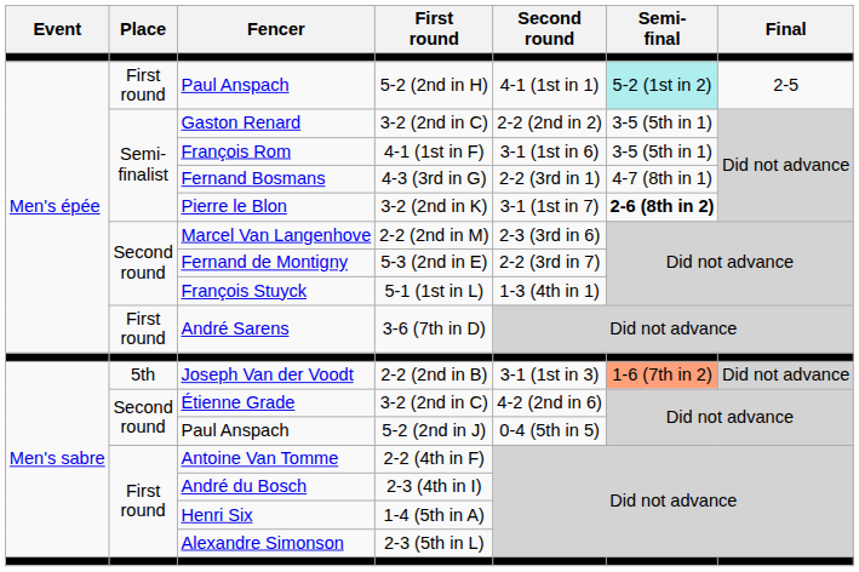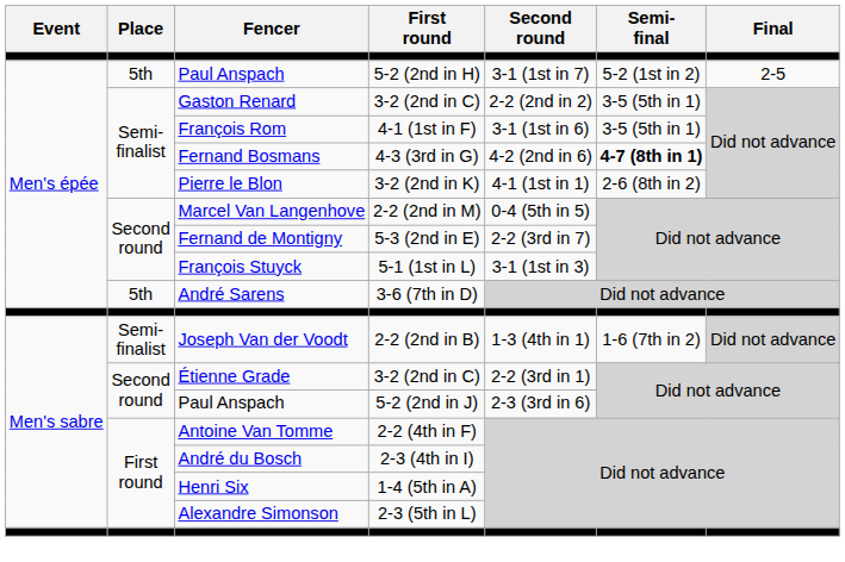Paul Anspach / 5-2 (2nd in H) | Place: First round -> 5th
Paul Anspach / 5-2 (2nd in H) | Second round: 4-1 (1st in 1) -> 3-1 (1st in 7)
Paul Anspach / 5-2 (2nd in H) | Semi- final: paleturquoise background -> no background
Fernand Bosmans | Second round: 2-2 (3rd in 1) -> 4-2 (2nd in 6)
Fernand Bosmans | Semi- final: normal -> bold
Pierre le Blon | Second round: 3-1 (1st in 7) -> 4-1 (1st in 1)
Pierre le Blon | Semi- final: bold -> normal
Marcel Van Langenhove | Second round: 2-3 (3rd in 6) -> 0-4 (5th in 5)
François Stuyck | Second round: 1-3 (4th in 1) -> 3-1 (1st in 3)
André Sarens | Place: First round -> 5th
Joseph Van der Voodt | Place: 5th -> Semi- finalist
Joseph Van der Voodt | Second round: 3-1 (1st in 3) -> 1-3 (4th in 1)
Joseph Van der Voodt | Semi- final: lightsalmon background -> no background
Étienne Grade | Second round: 4-2 (2nd in 6) -> 2-2 (3rd in 1)
Paul Anspach / 5-2 (2nd in J) | Second round: 0-4 (5th in 5) -> 2-3 (3rd in 6)
